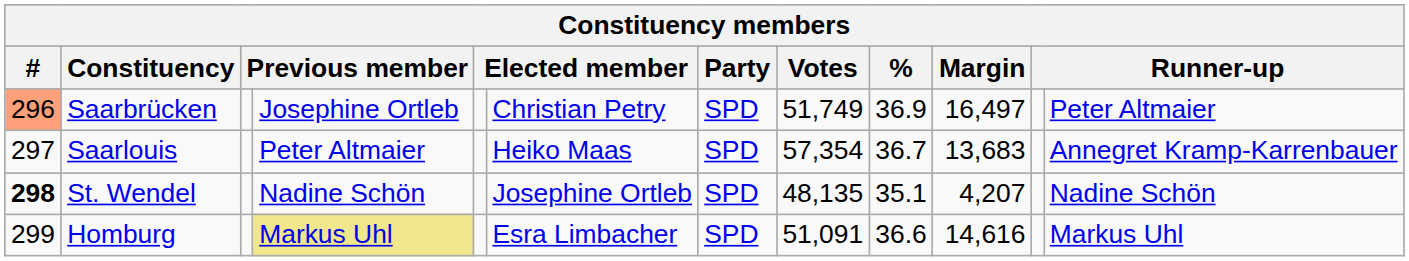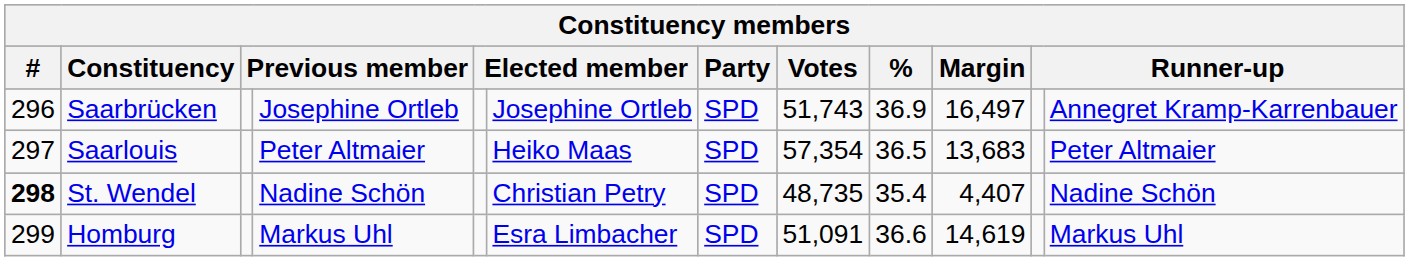Saarbrücken | #: lightsalmon background -> no background
Saarbrücken | column 6: Christian Petry -> Josephine Ortleb
Saarbrücken | Votes: 51,749 -> 51,743
Saarbrücken | column 12: Peter Altmaier -> Annegret Kramp-Karrenbauer
Saarlouis | %: 36.7 -> 36.5
Saarlouis | column 12: Annegret Kramp-Karrenbauer -> Peter Altmaier
St. Wendel | column 6: Josephine Ortleb -> Christian Petry
St. Wendel | Votes: 48,135 -> 48,735
St. Wendel | %: 35.1 -> 35.4
St. Wendel | Margin: 4,207 -> 4,407
Homburg | column 4: khaki background -> no background
Homburg | Margin: 14,616 -> 14,619
